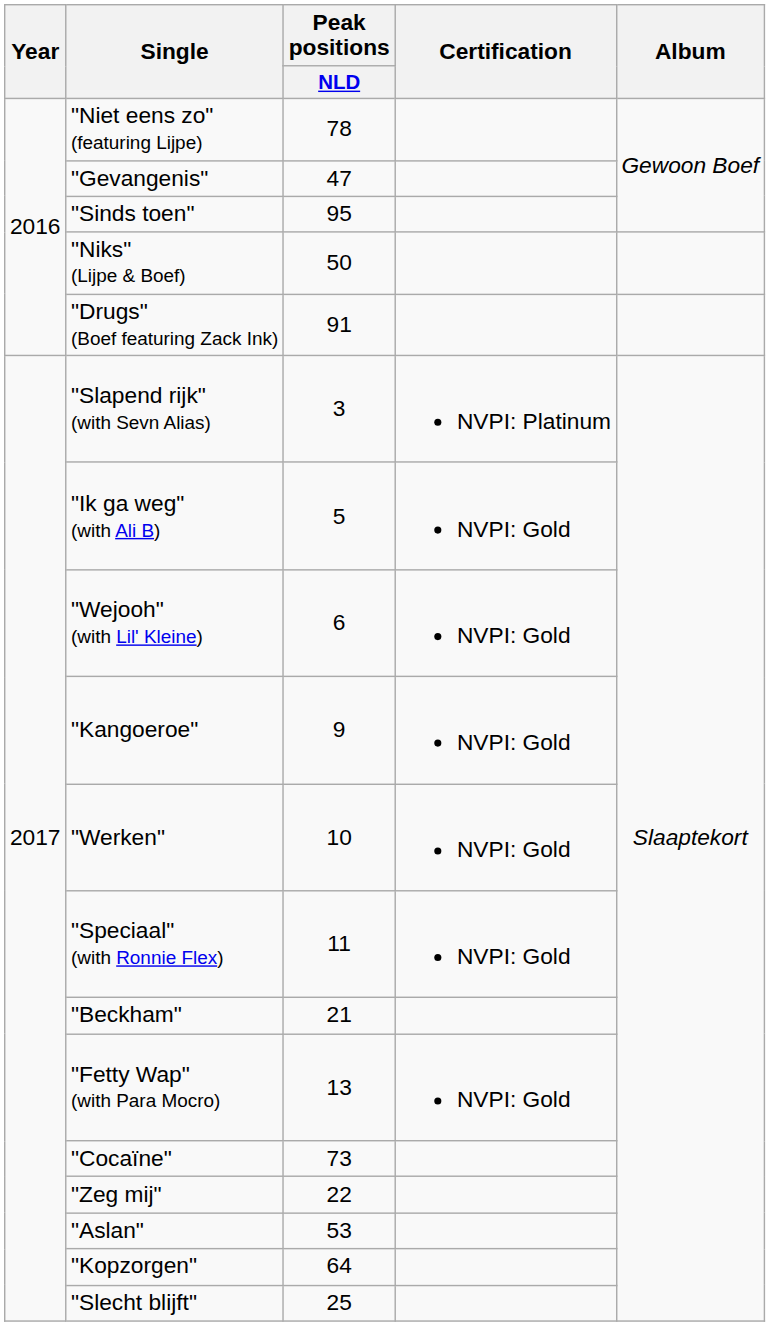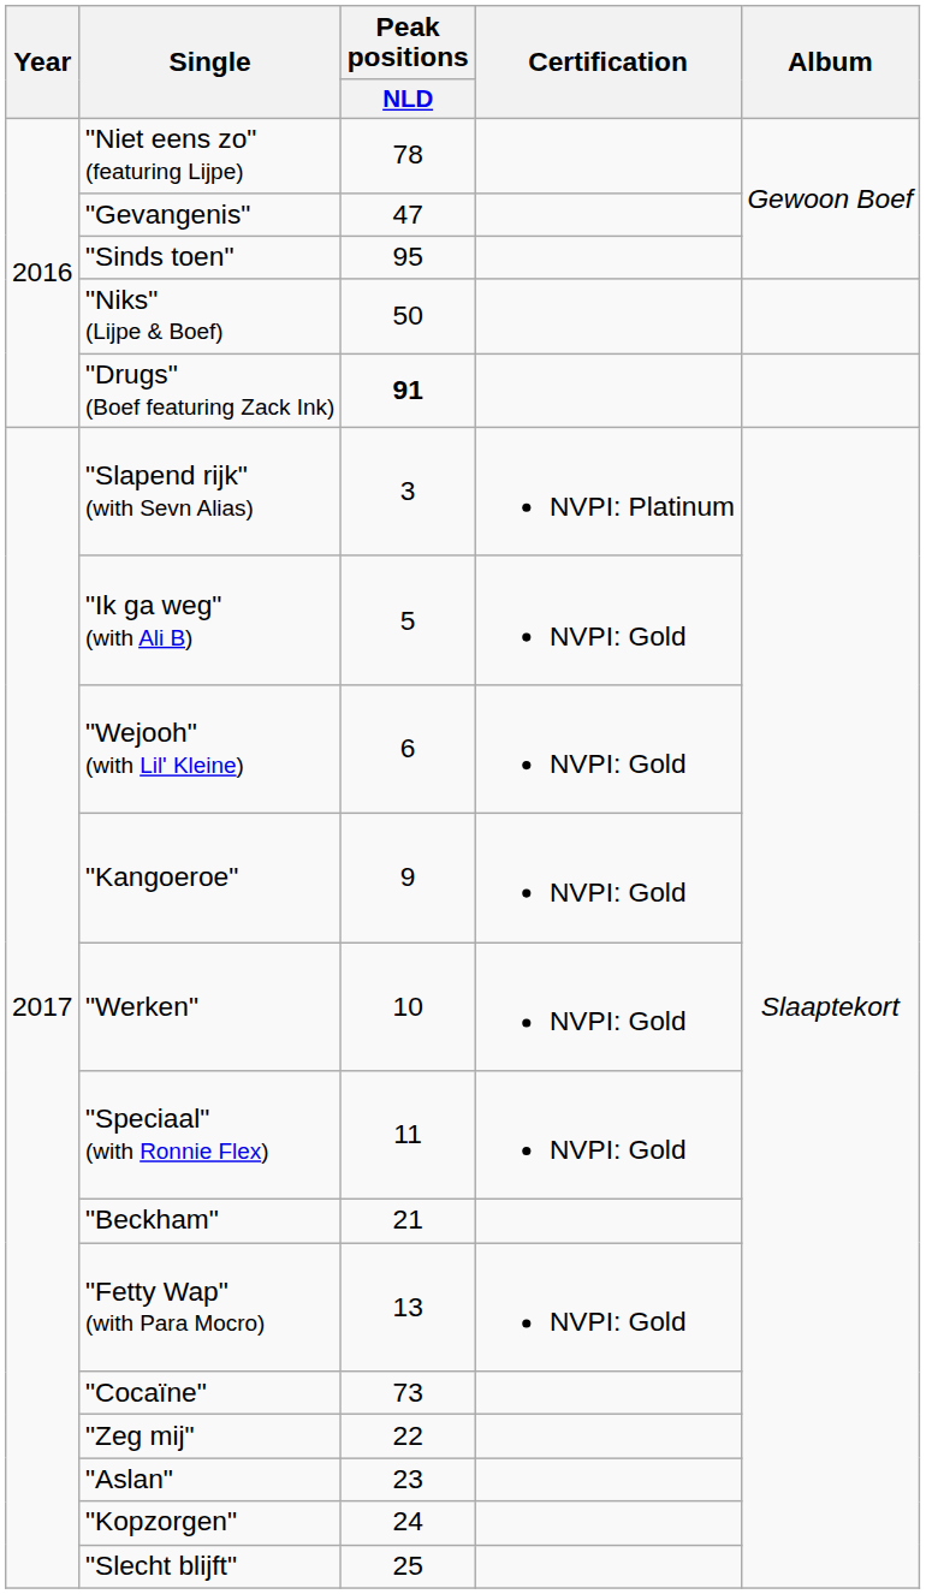"Drugs" (Boef featuring Zack Ink) | Peak positions / NLD: normal -> bold
"Aslan" | Peak positions / NLD: 53 -> 23
"Kopzorgen" | Peak positions / NLD: 64 -> 24
